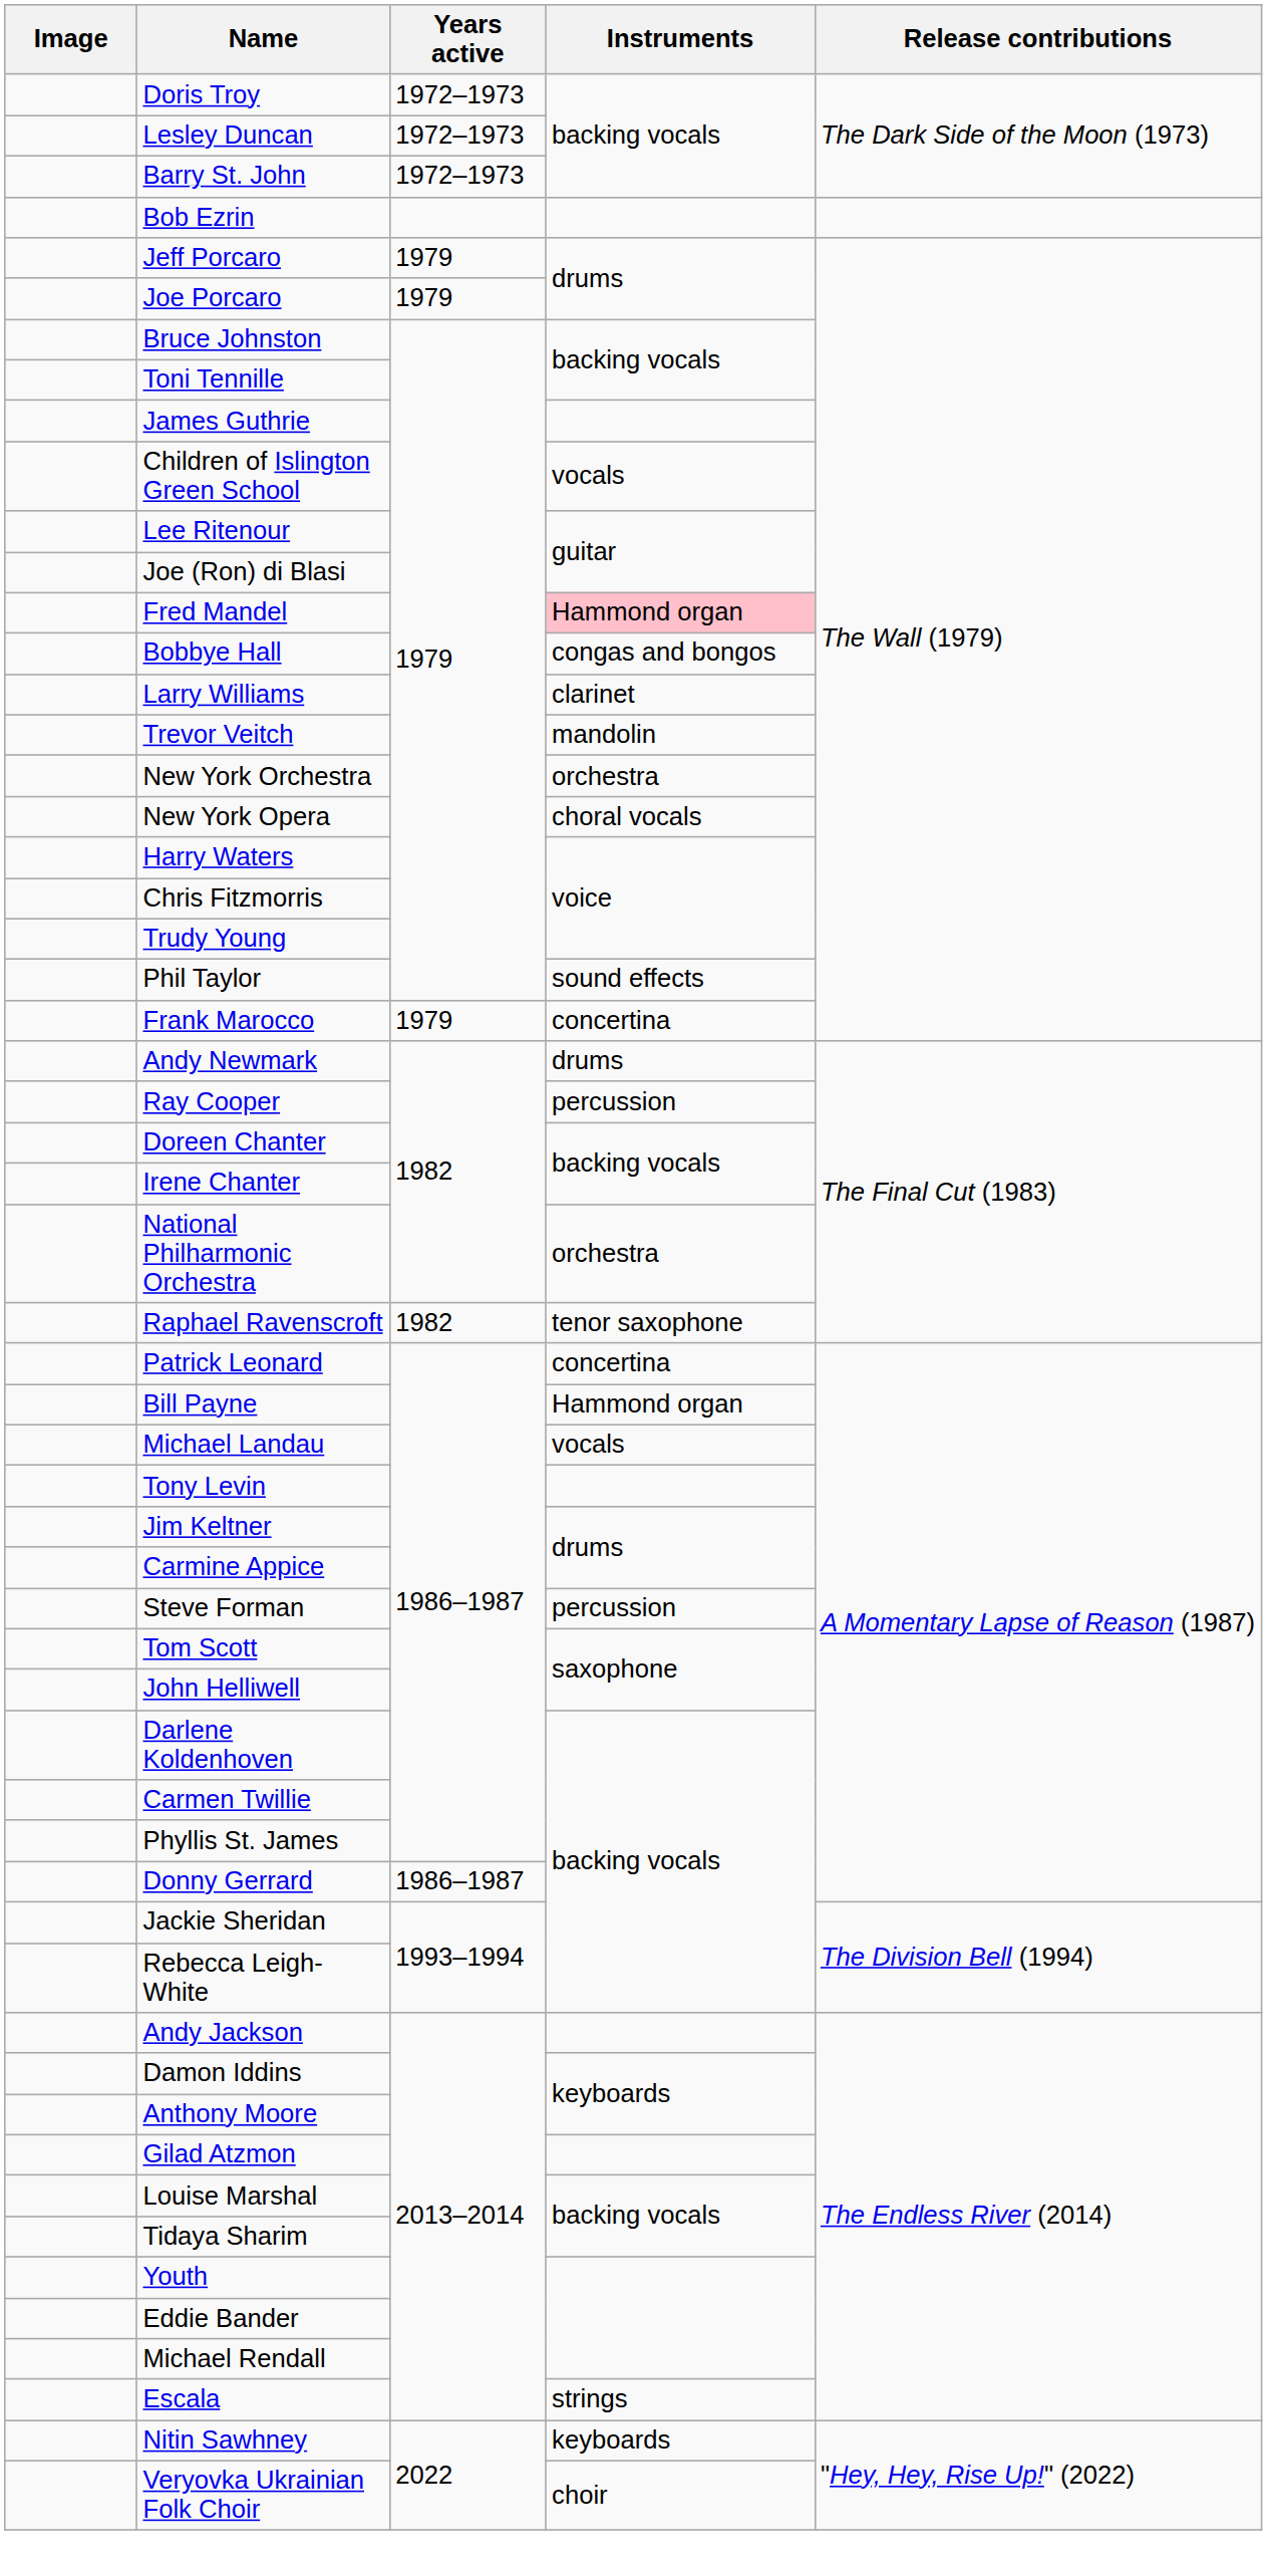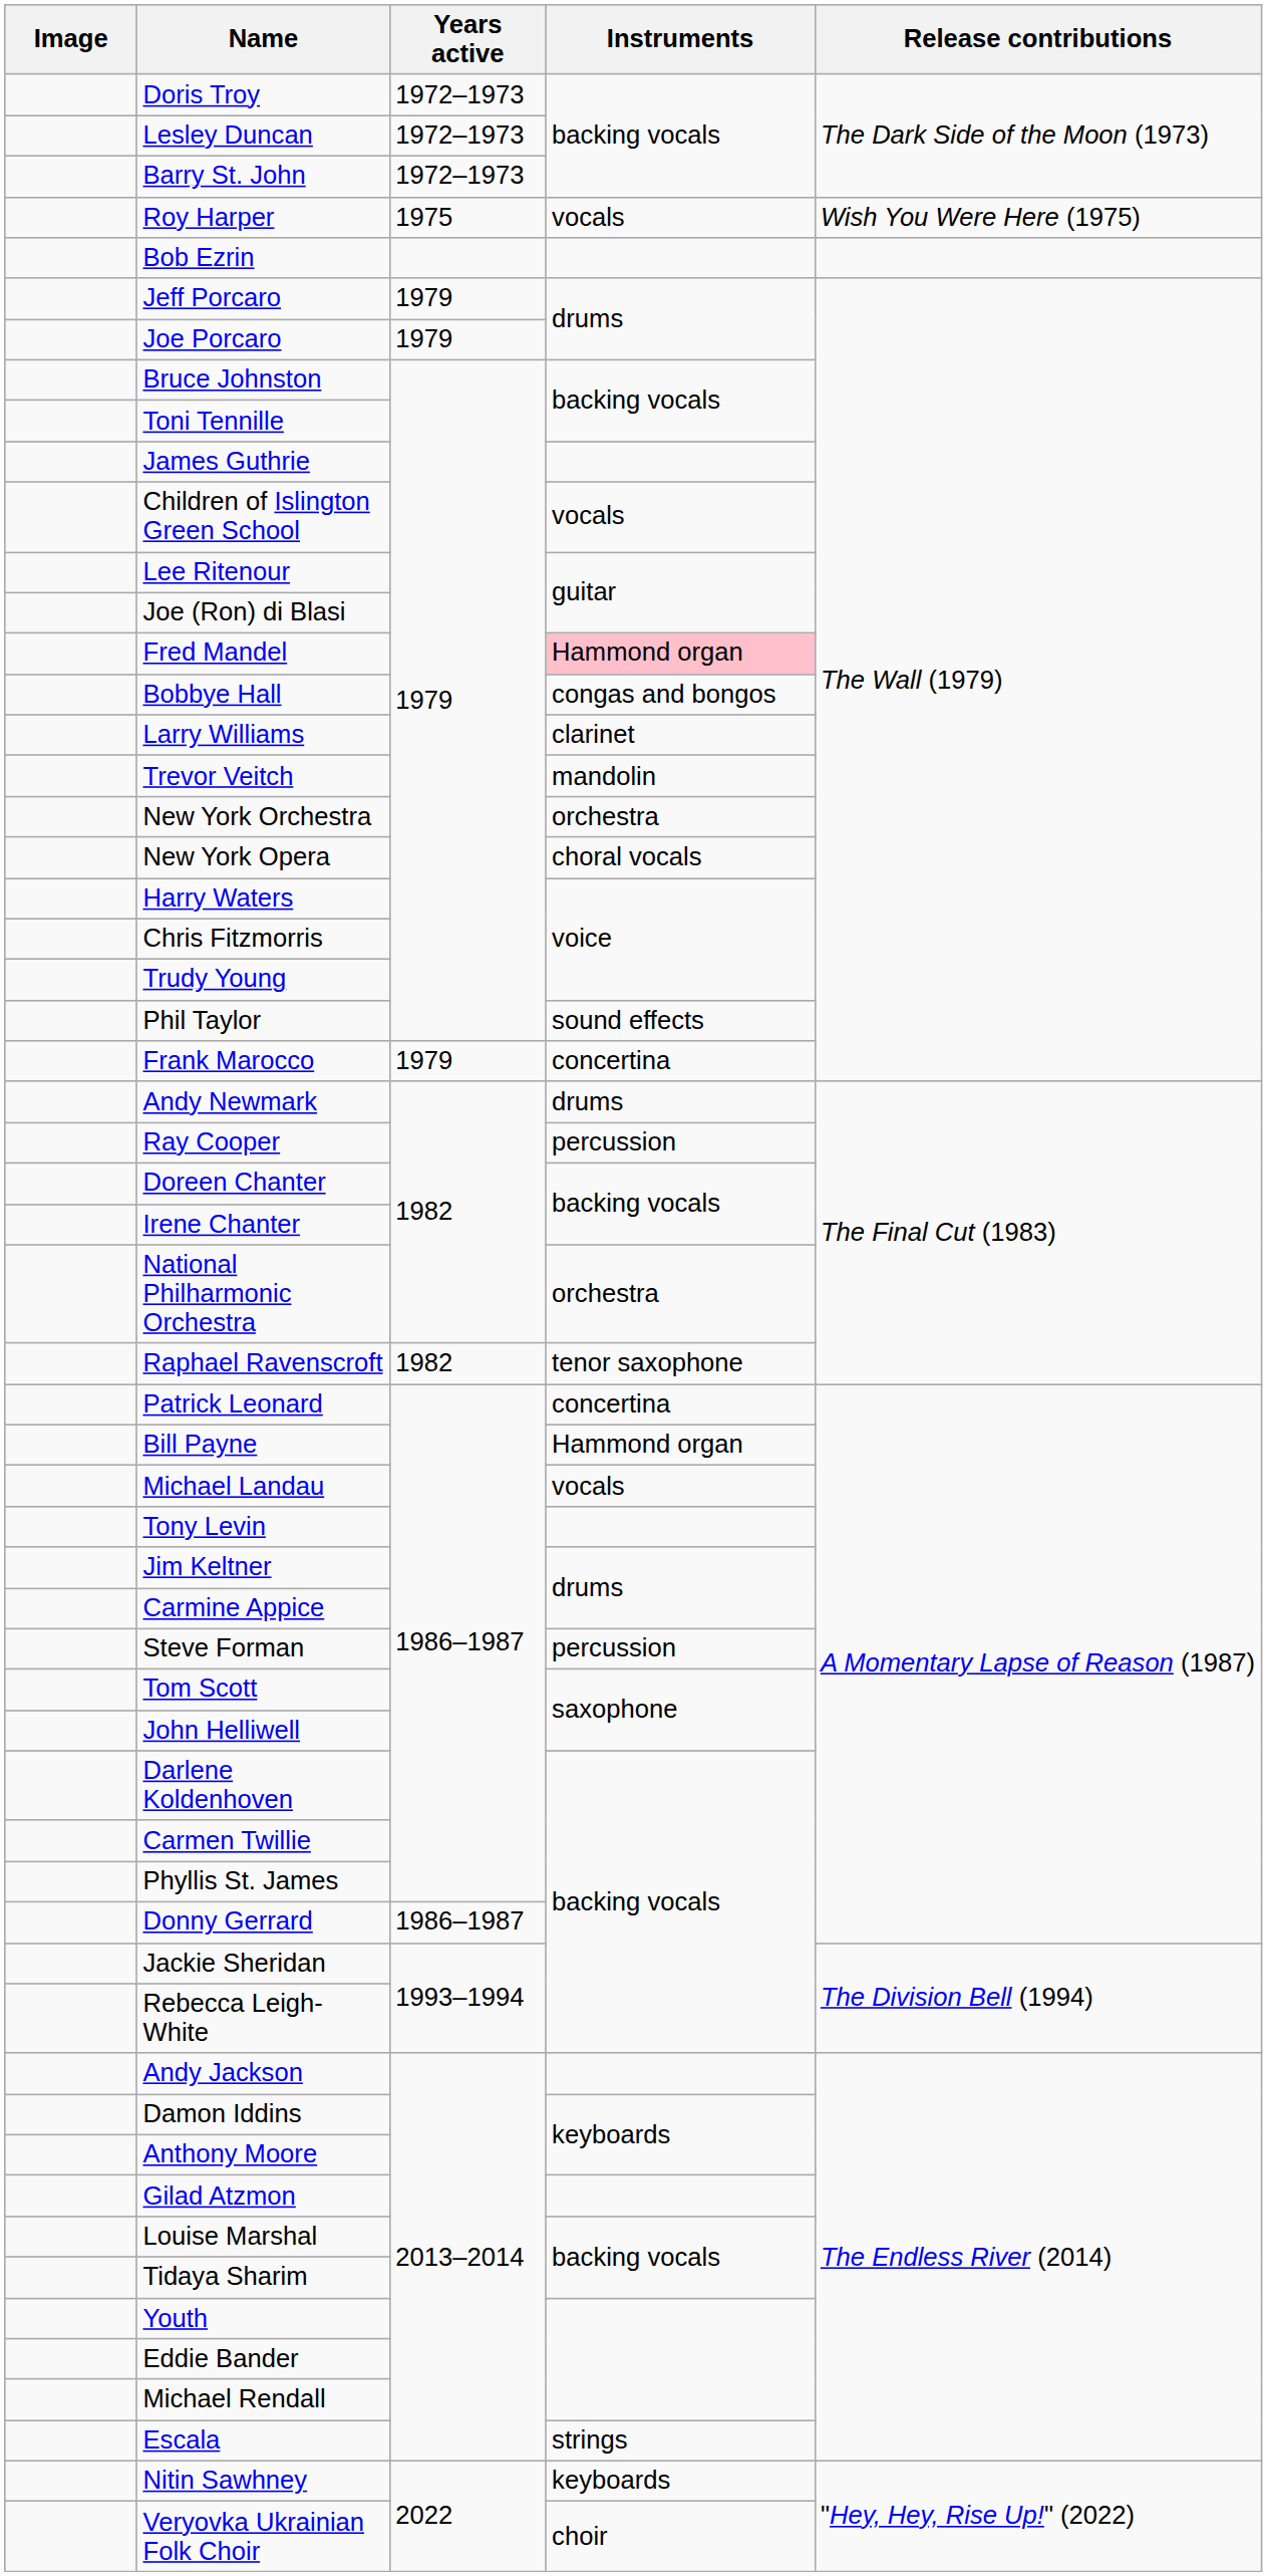+ row: Roy Harper | 1975 | vocals | Wish You Were Here (1975)
